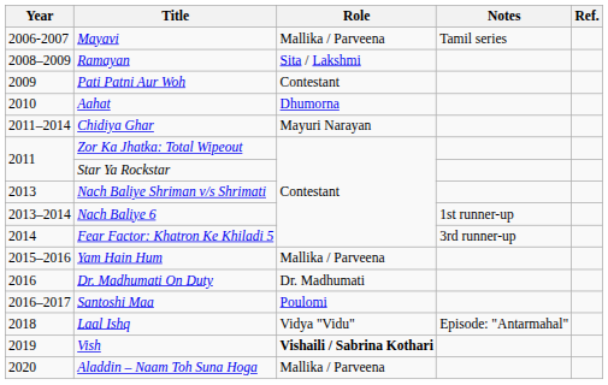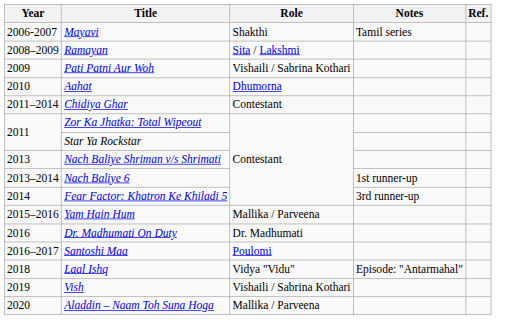Mayavi | Role: Mallika / Parveena -> Shakthi
Pati Patni Aur Woh | Role: Contestant -> Vishaili / Sabrina Kothari
Chidiya Ghar | Role: Mayuri Narayan -> Contestant
Vish | Role: bold -> normal
